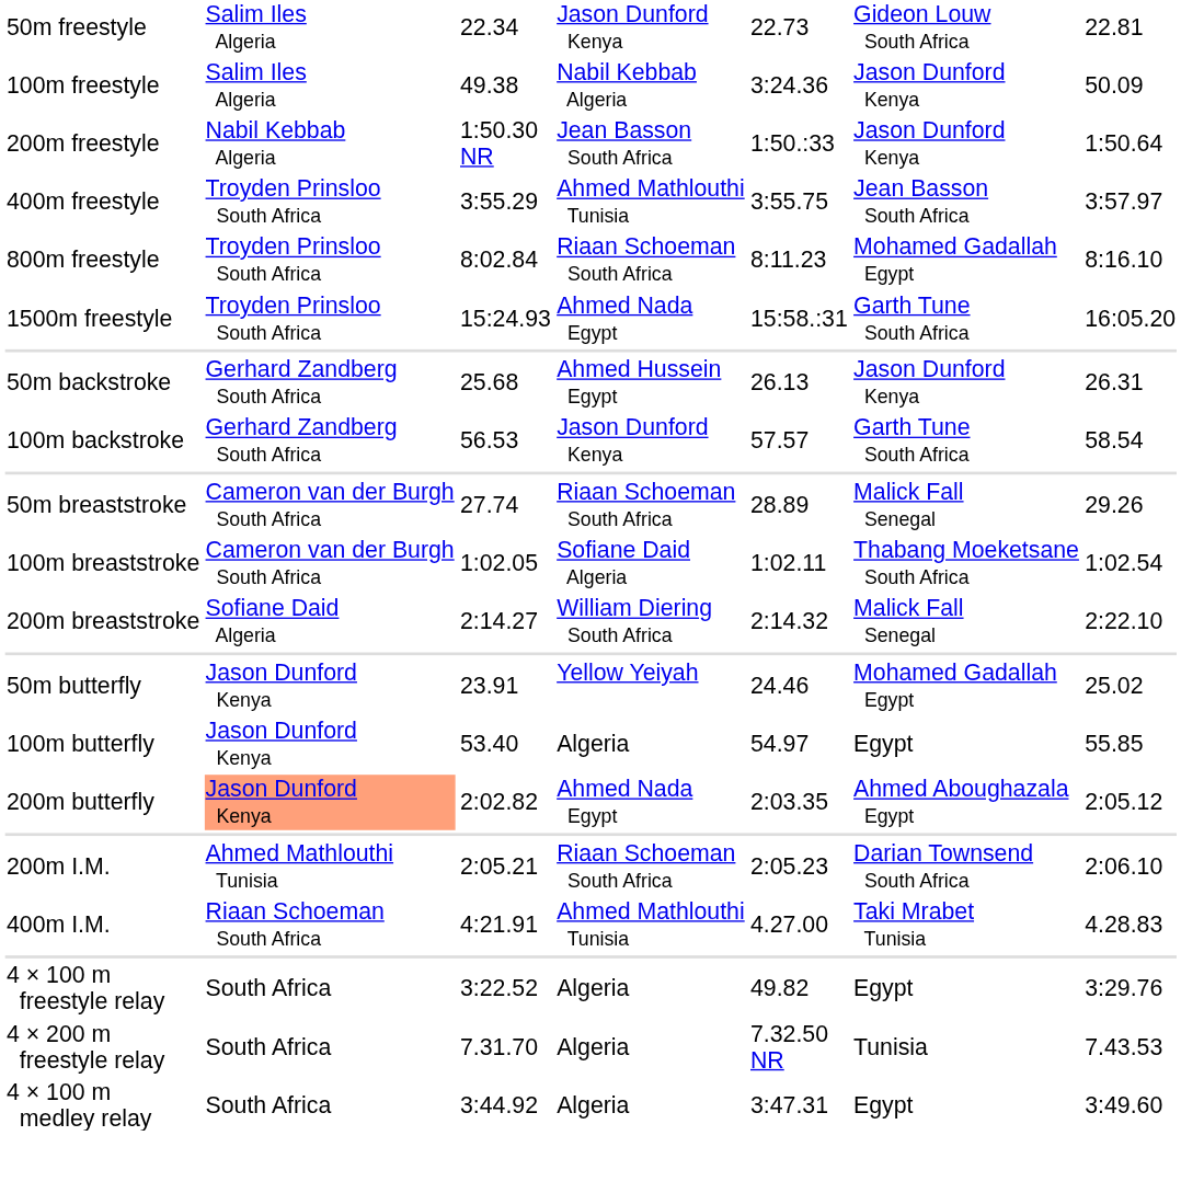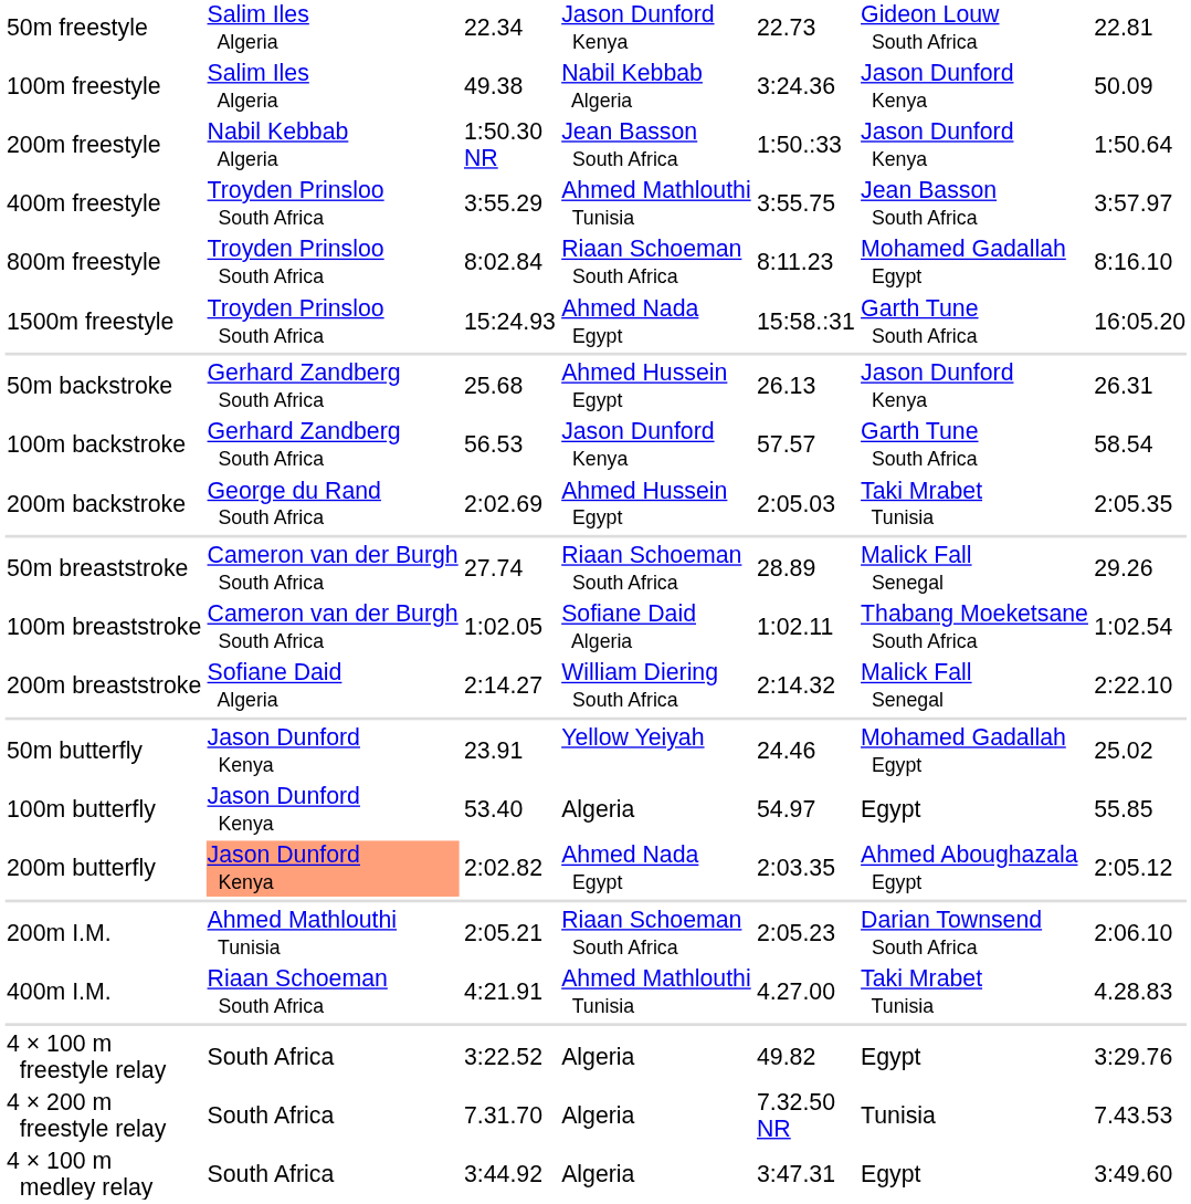+ row: 200m backstroke | George du Rand South Africa | 2:02.69 | Ahmed Hussein Egypt | 2:05.03 | Taki Mrabet Tunisia | 2:05.35
